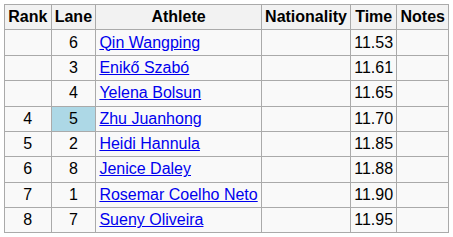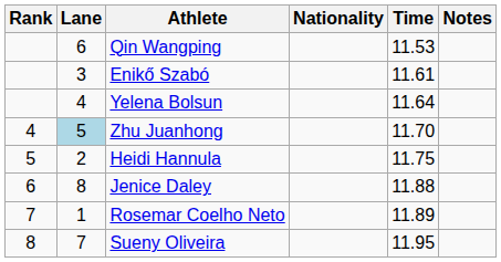Yelena Bolsun | Time: 11.65 -> 11.64
Heidi Hannula | Time: 11.85 -> 11.75
Rosemar Coelho Neto | Time: 11.90 -> 11.89
